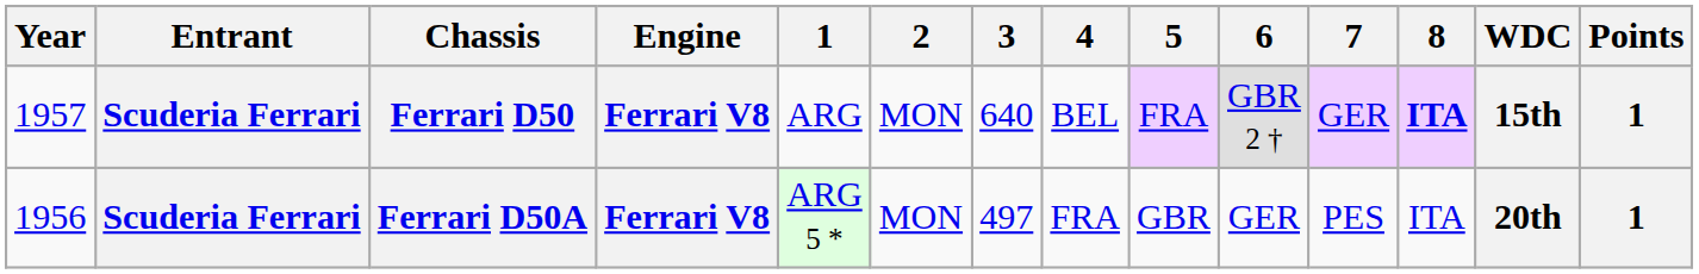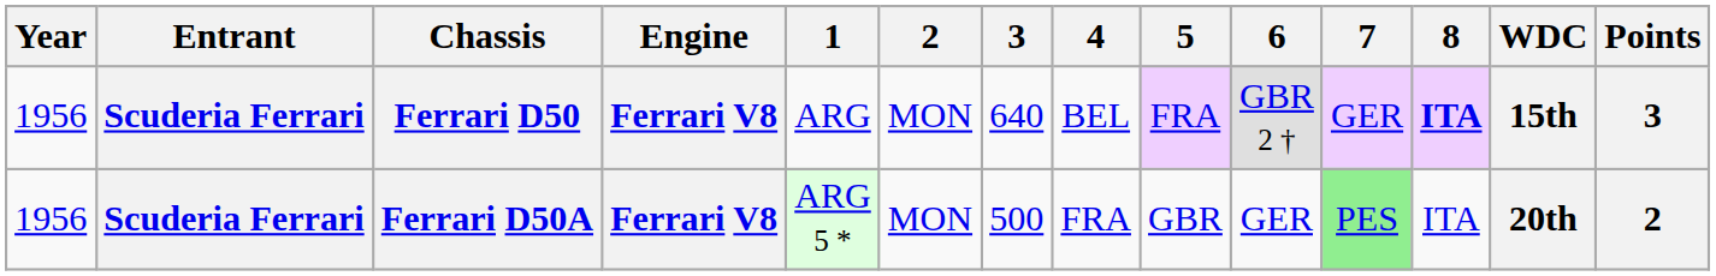Ferrari D50 | Year: 1957 -> 1956
Ferrari D50 | Points: 1 -> 3
Ferrari D50A | 3: 497 -> 500
Ferrari D50A | 7: no background -> lightgreen background
Ferrari D50A | Points: 1 -> 2
